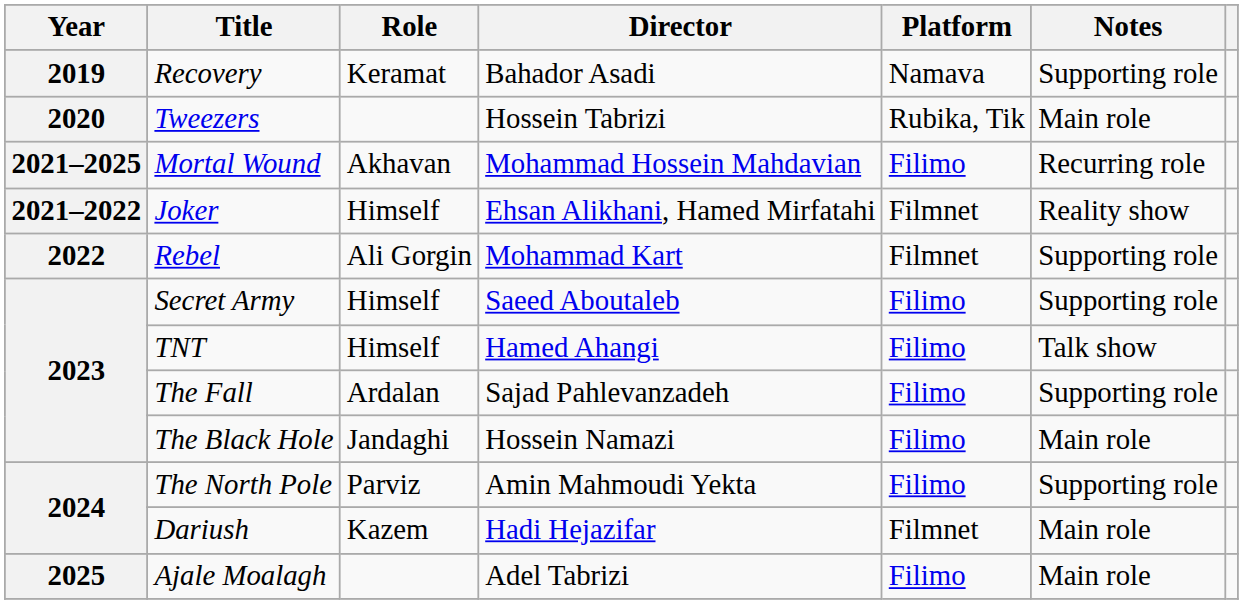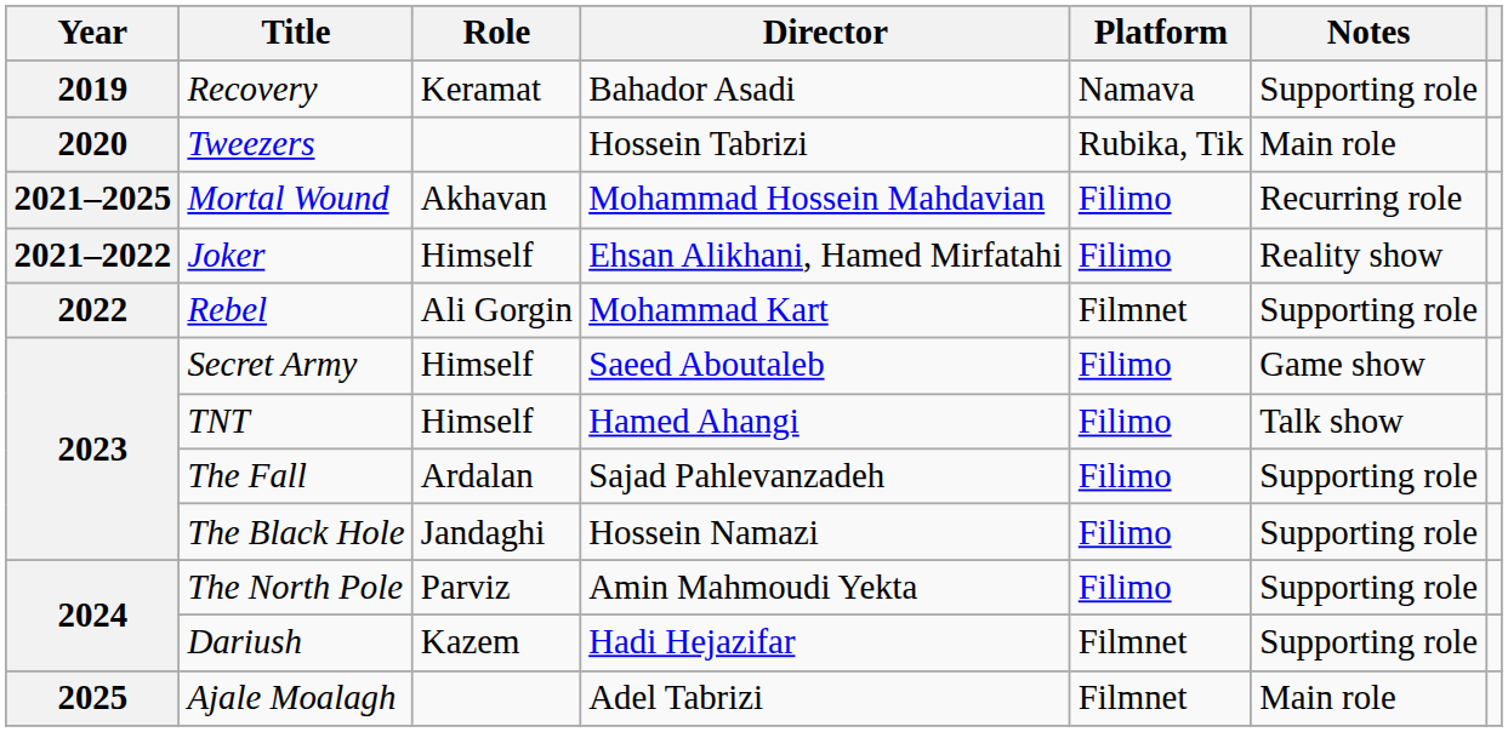Joker | Platform: Filmnet -> Filimo
Secret Army | Notes: Supporting role -> Game show
The Black Hole | Notes: Main role -> Supporting role
Dariush | Notes: Main role -> Supporting role
Ajale Moalagh | Platform: Filimo -> Filmnet
